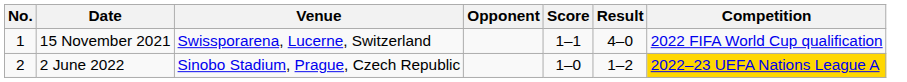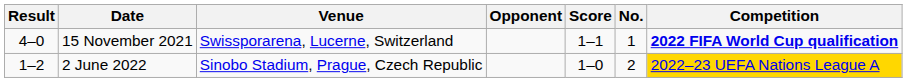columns swapped: No. <-> Result
15 November 2021 | Competition: normal -> bold
